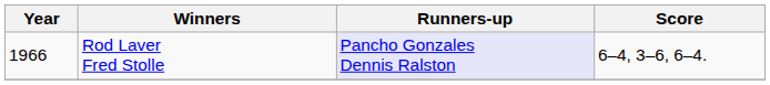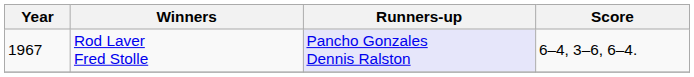Rod Laver Fred Stolle | Year: 1966 -> 1967
